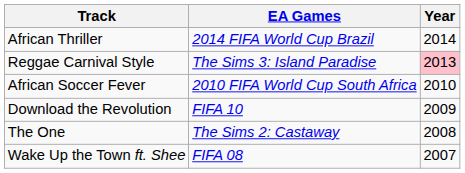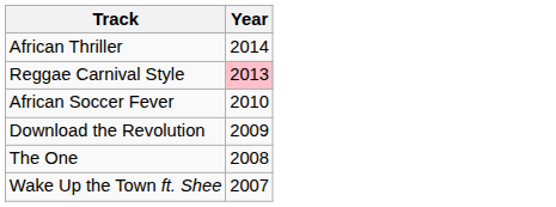- column: EA Games | 2014 FIFA World Cup Brazil | The Sims 3: Island Paradise | 2010 FIFA World Cup South Africa | FIFA 10 | The Sims 2: Castaway | FIFA 08
